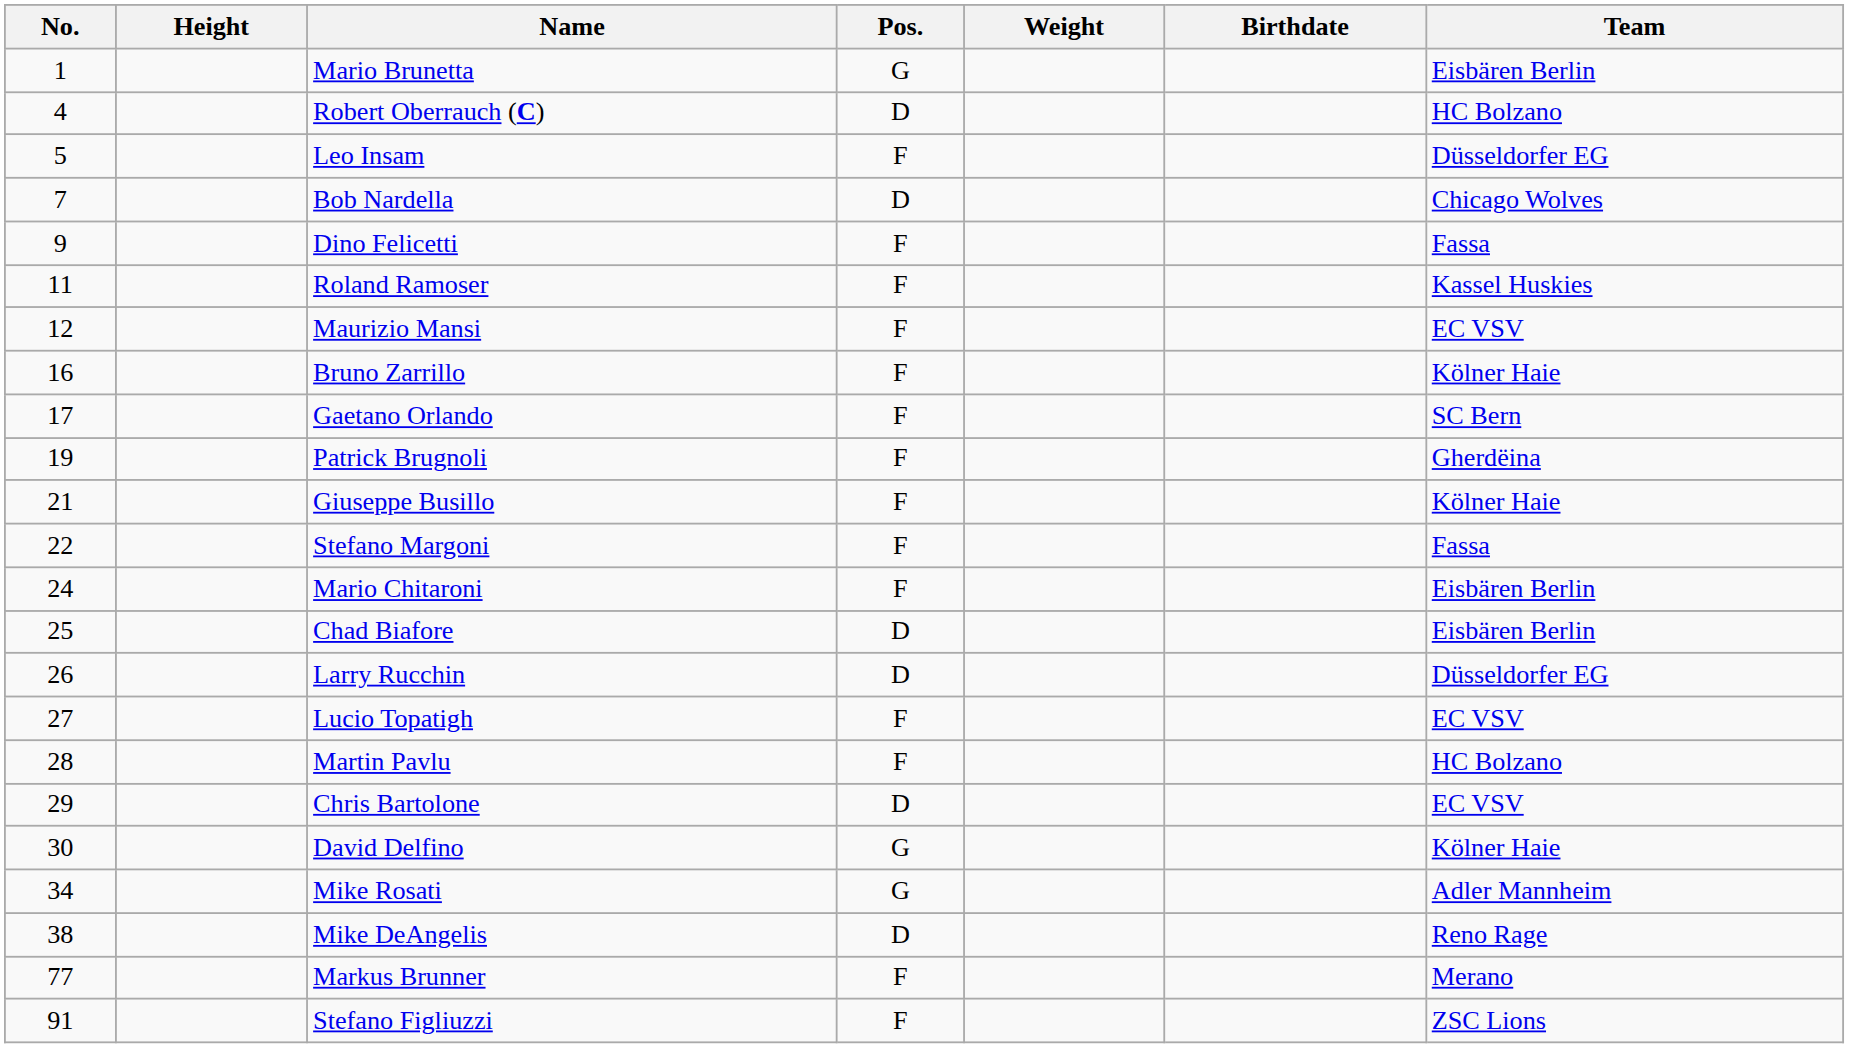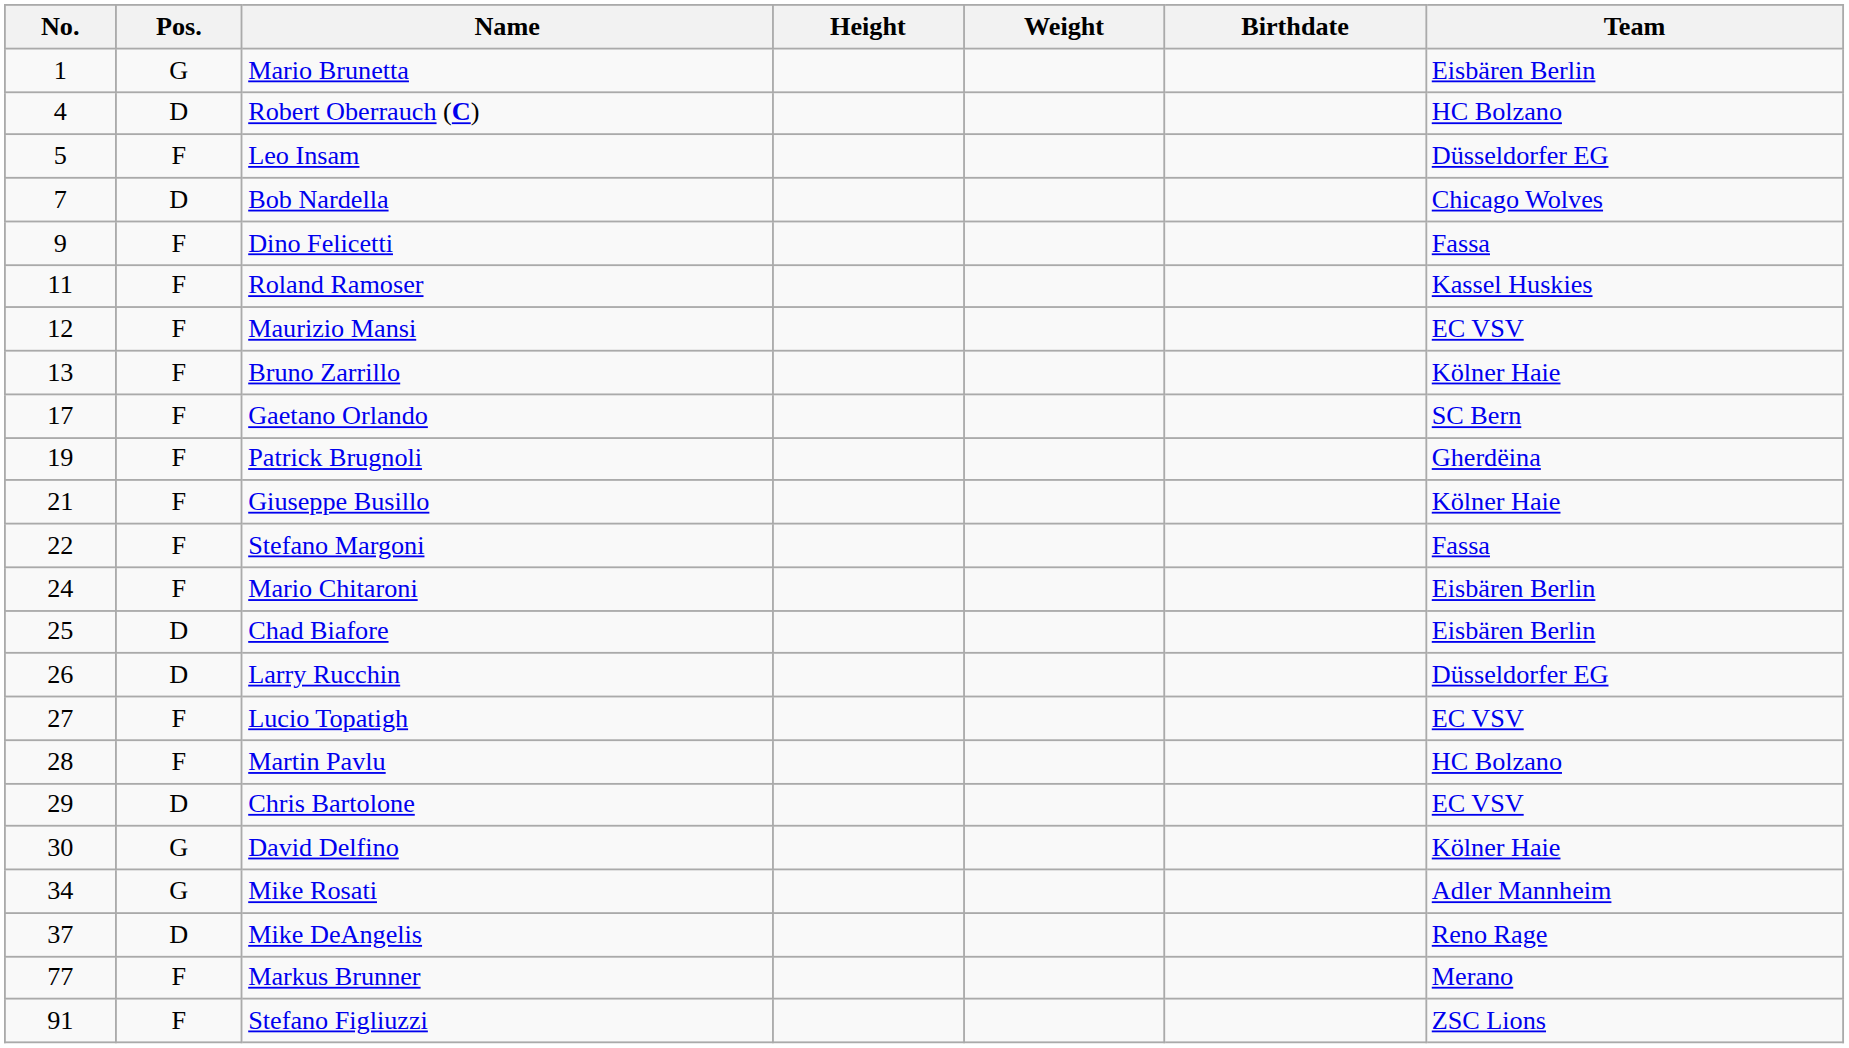columns swapped: Pos. <-> Height
Bruno Zarrillo | No.: 16 -> 13
Mike DeAngelis | No.: 38 -> 37
